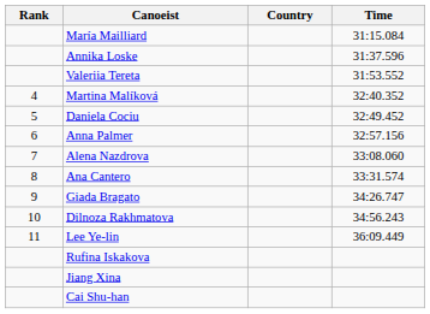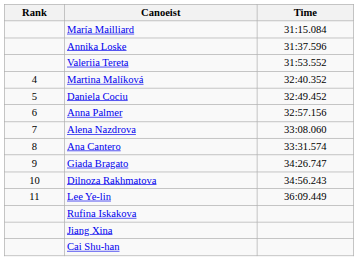- column: Country
